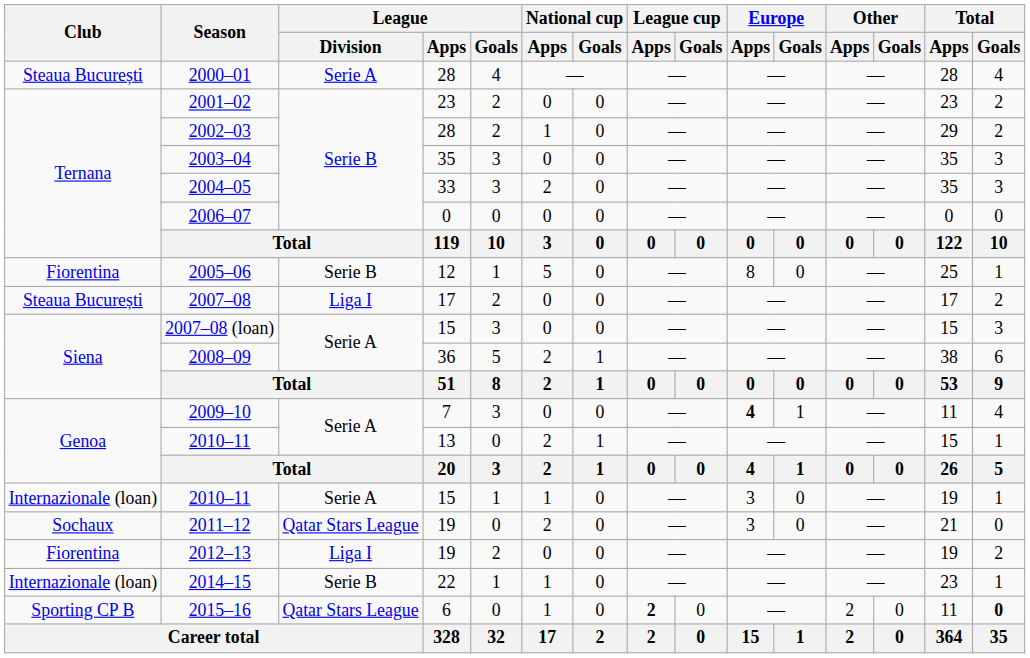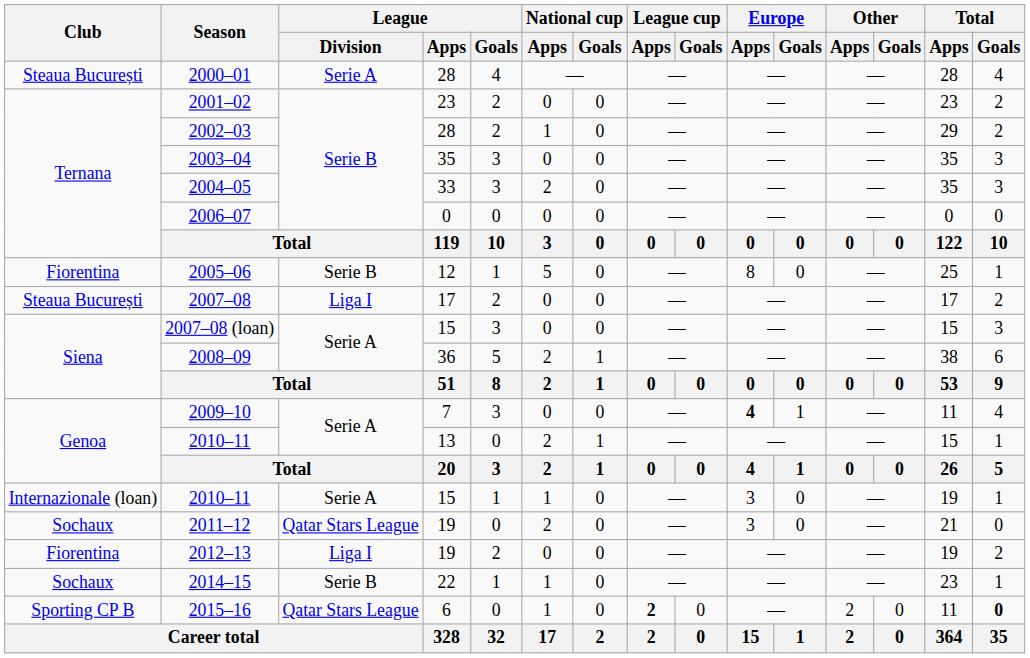2014–15 | Club: Internazionale (loan) -> Sochaux
